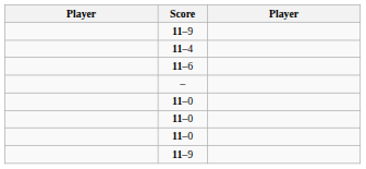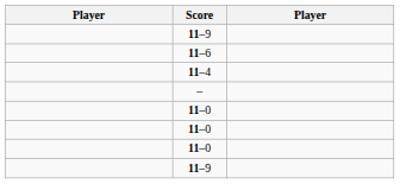rows swapped: 11–6 <-> 11–4
